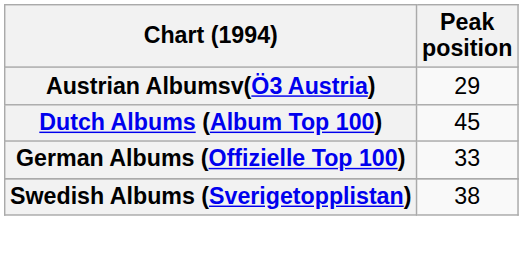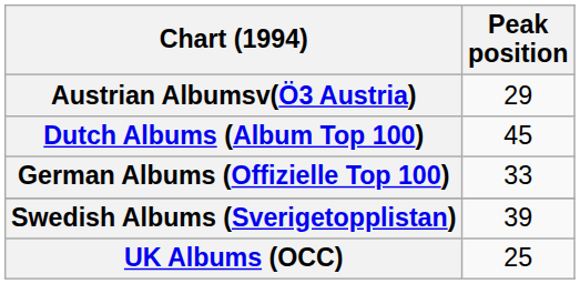Swedish Albums (Sverigetopplistan) | Peak position: 38 -> 39
+ row: UK Albums (OCC) | 25
